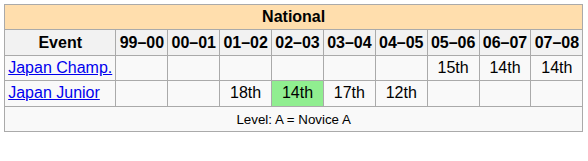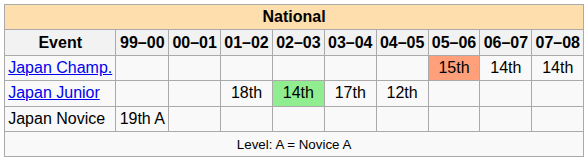Japan Champ. | 05–06: no background -> lightsalmon background
+ row: Japan Novice | 19th A
